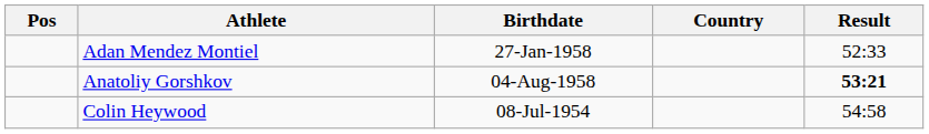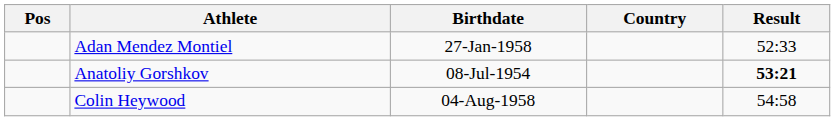Anatoliy Gorshkov | Birthdate: 04-Aug-1958 -> 08-Jul-1954
Colin Heywood | Birthdate: 08-Jul-1954 -> 04-Aug-1958
